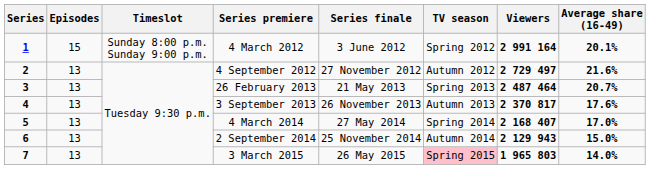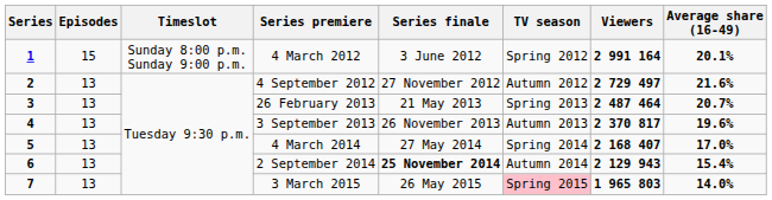3 September 2013 | Average share (16-49): 17.6% -> 19.6%
2 September 2014 | Series finale: normal -> bold
2 September 2014 | Average share (16-49): 15.0% -> 15.4%
